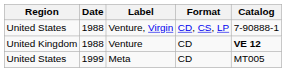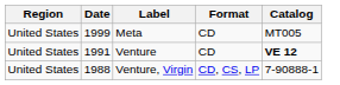rows swapped: Venture, Virgin <-> Meta
Venture | Region: United Kingdom -> United States
Venture | Date: 1988 -> 1991
